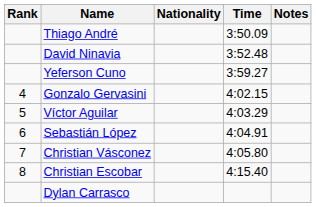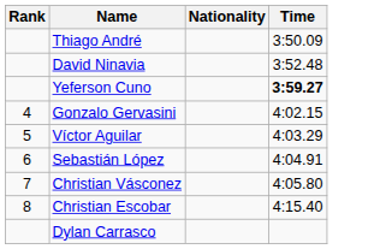- column: Notes
Yeferson Cuno | Time: normal -> bold
